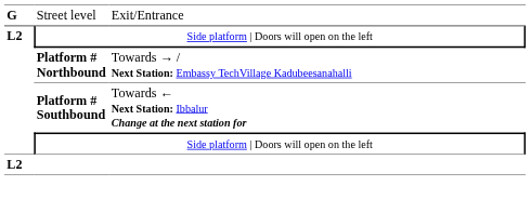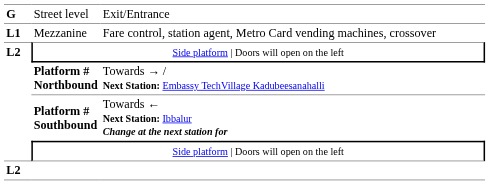+ row: L1 | Mezzanine | Fare control, station agent, Metro Card vending machines, crossover
